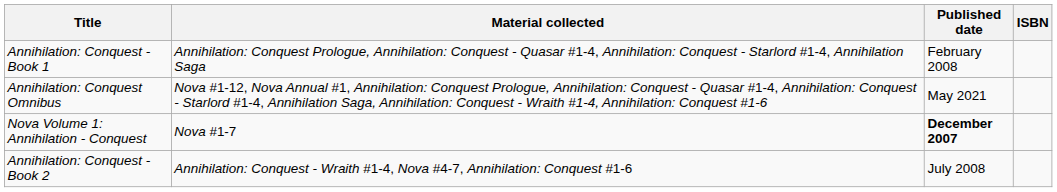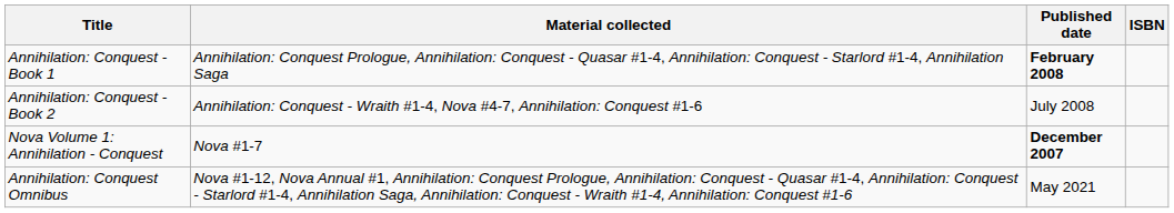Annihilation: Conquest - Book 1 | Published date: normal -> bold
rows swapped: Annihilation: Conquest - Book 2 <-> Annihilation: Conquest Omnibus
